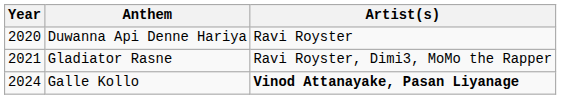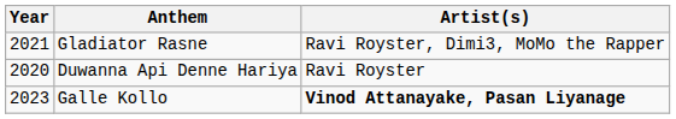rows swapped: Duwanna Api Denne Hariya <-> Gladiator Rasne
Galle Kollo | Year: 2024 -> 2023
